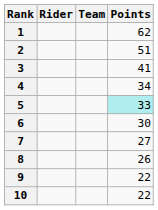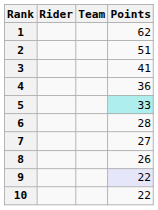4 | Points: 34 -> 36
6 | Points: 30 -> 28
9 | Points: no background -> lavender background
